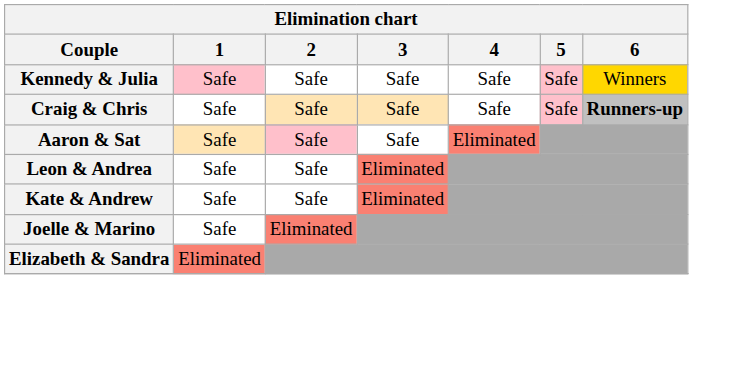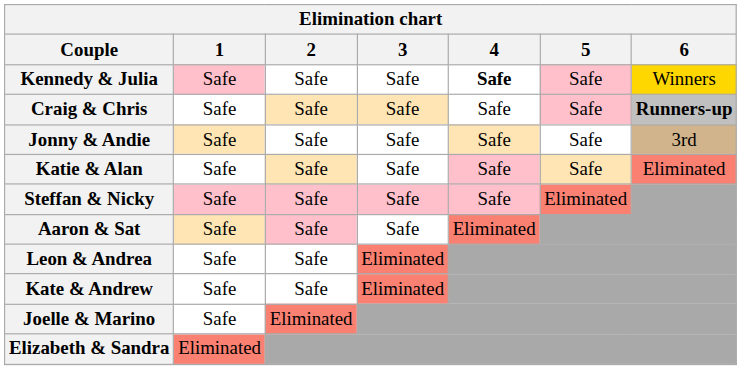Kennedy & Julia | 4: normal -> bold
+ row: Jonny & Andie | Safe | Safe | Safe | Safe | Safe | 3rd
+ row: Katie & Alan | Safe | Safe | Safe | Safe | Safe | Eliminated
+ row: Steffan & Nicky | Safe | Safe | Safe | Safe | Eliminated
